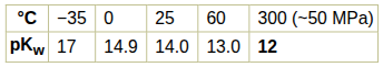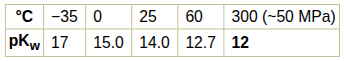pKw | column 3: 14.9 -> 15.0
pKw | column 5: 13.0 -> 12.7
